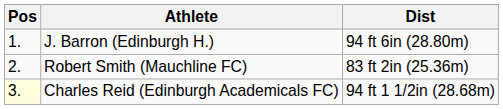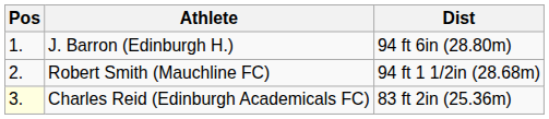Robert Smith (Mauchline FC) | Dist: 83 ft 2in (25.36m) -> 94 ft 1 1/2in (28.68m)
Charles Reid (Edinburgh Academicals FC) | Dist: 94 ft 1 1/2in (28.68m) -> 83 ft 2in (25.36m)
